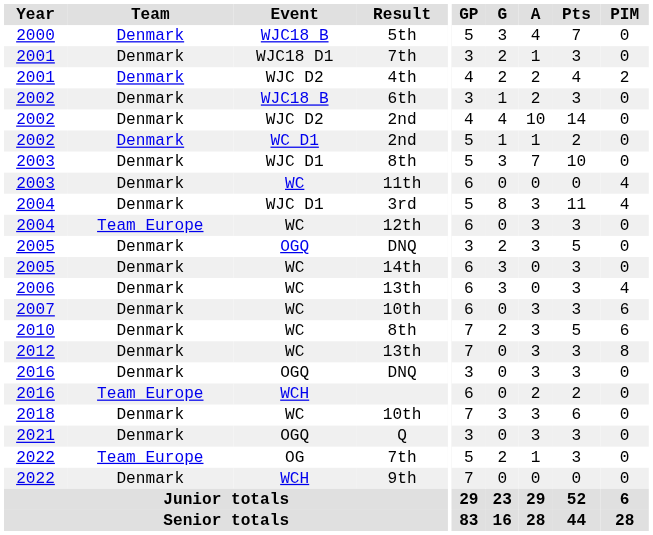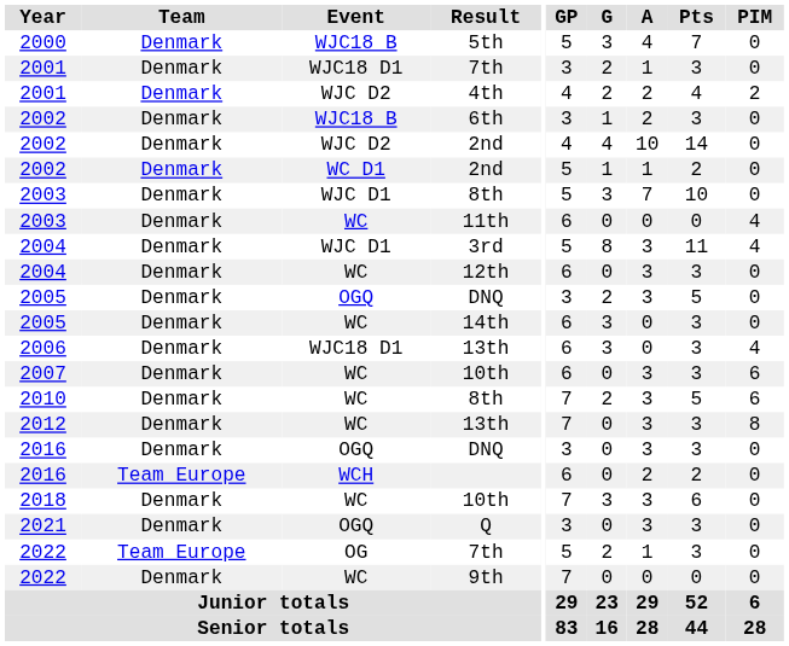12th | Team: Team Europe -> Denmark
2006 / 13th | Event: WC -> WJC18 D1
9th | Event: WCH -> WC
